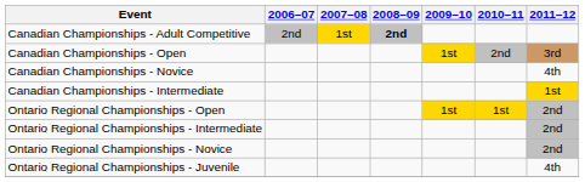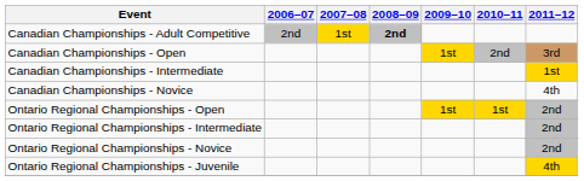rows swapped: Canadian Championships - Intermediate <-> Canadian Championships - Novice
Ontario Regional Championships - Juvenile | 2011–12: no background -> gold background
